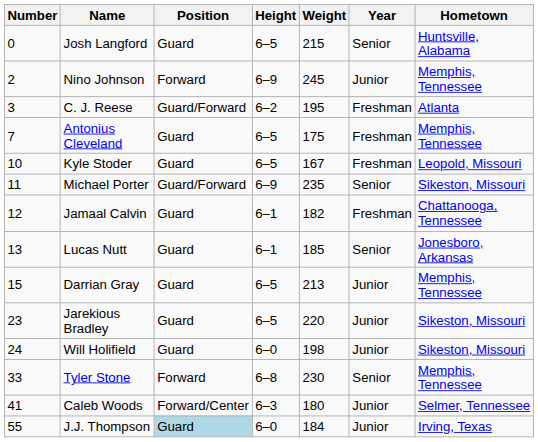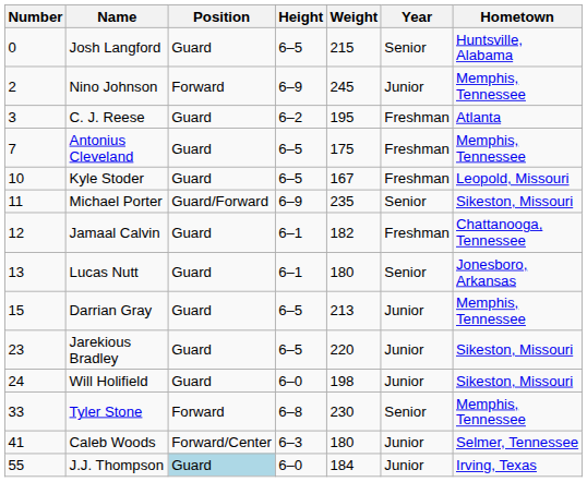C. J. Reese | Position: Guard/Forward -> Guard
Lucas Nutt | Weight: 185 -> 180
